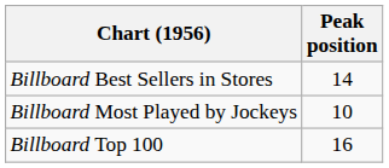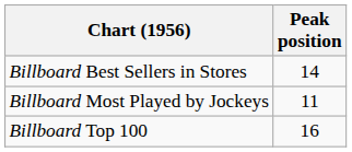Billboard Most Played by Jockeys | Peak position: 10 -> 11
